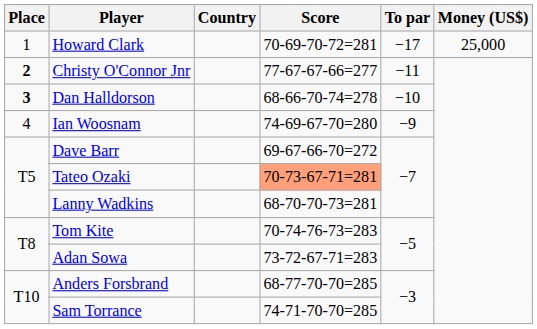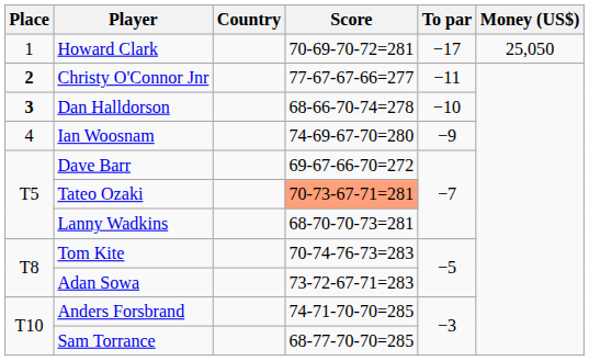Howard Clark | Money (US$): 25,000 -> 25,050
Anders Forsbrand | Score: 68-77-70-70=285 -> 74-71-70-70=285
Sam Torrance | Score: 74-71-70-70=285 -> 68-77-70-70=285
